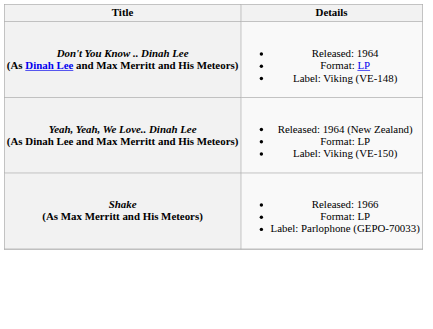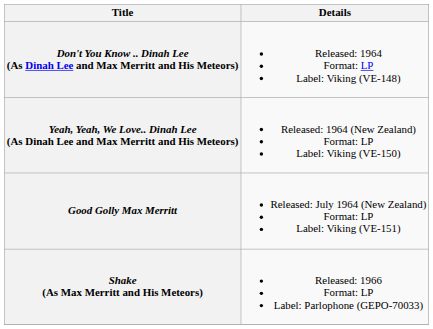+ row: Good Golly Max Merritt | Released: July 1964 (New Zealand) Format: LP Label: Viking (VE-151)
